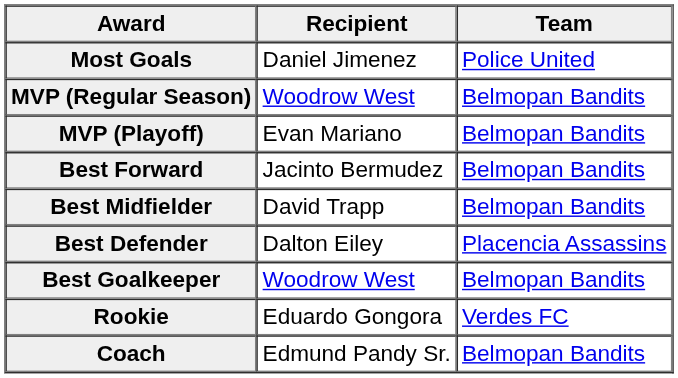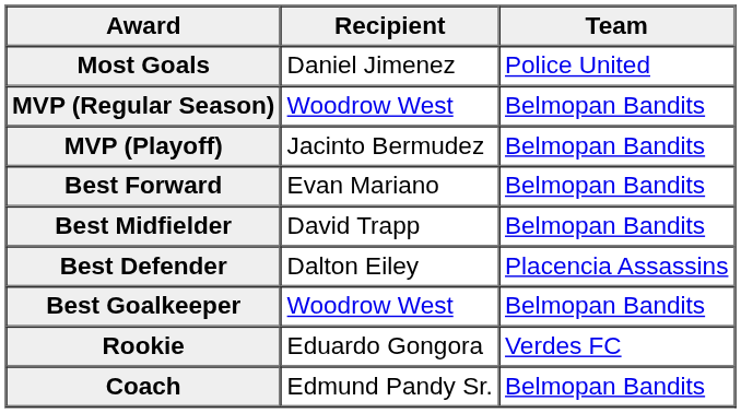MVP (Playoff) | Recipient: Evan Mariano -> Jacinto Bermudez
Best Forward | Recipient: Jacinto Bermudez -> Evan Mariano
